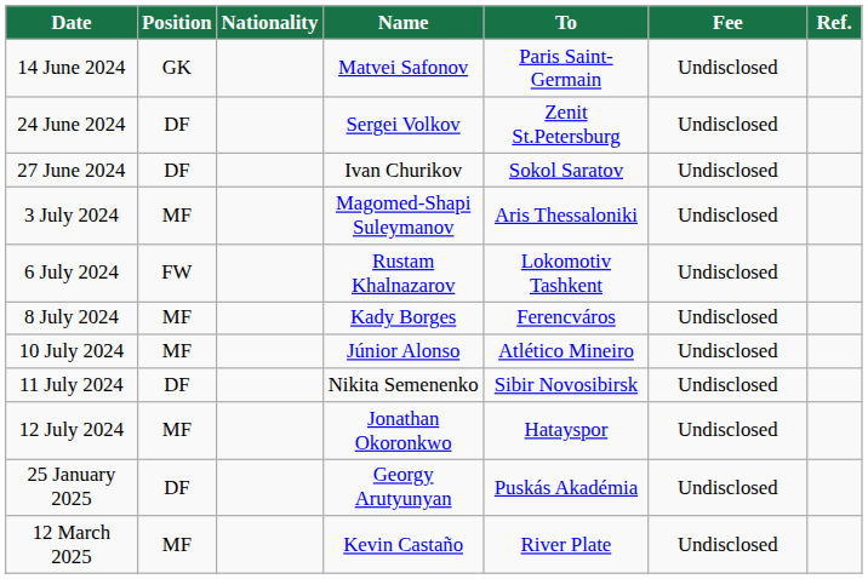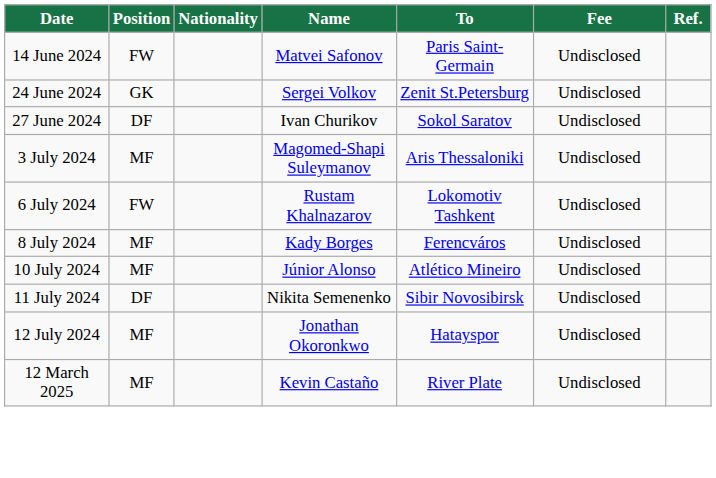14 June 2024 | Position: GK -> FW
24 June 2024 | Position: DF -> GK
- row: 25 January 2025 | DF | Georgy Arutyunyan | Puskás Akadémia | Undisclosed
